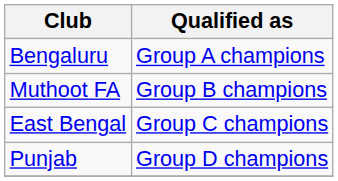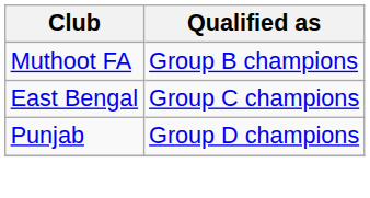- row: Bengaluru | Group A champions
